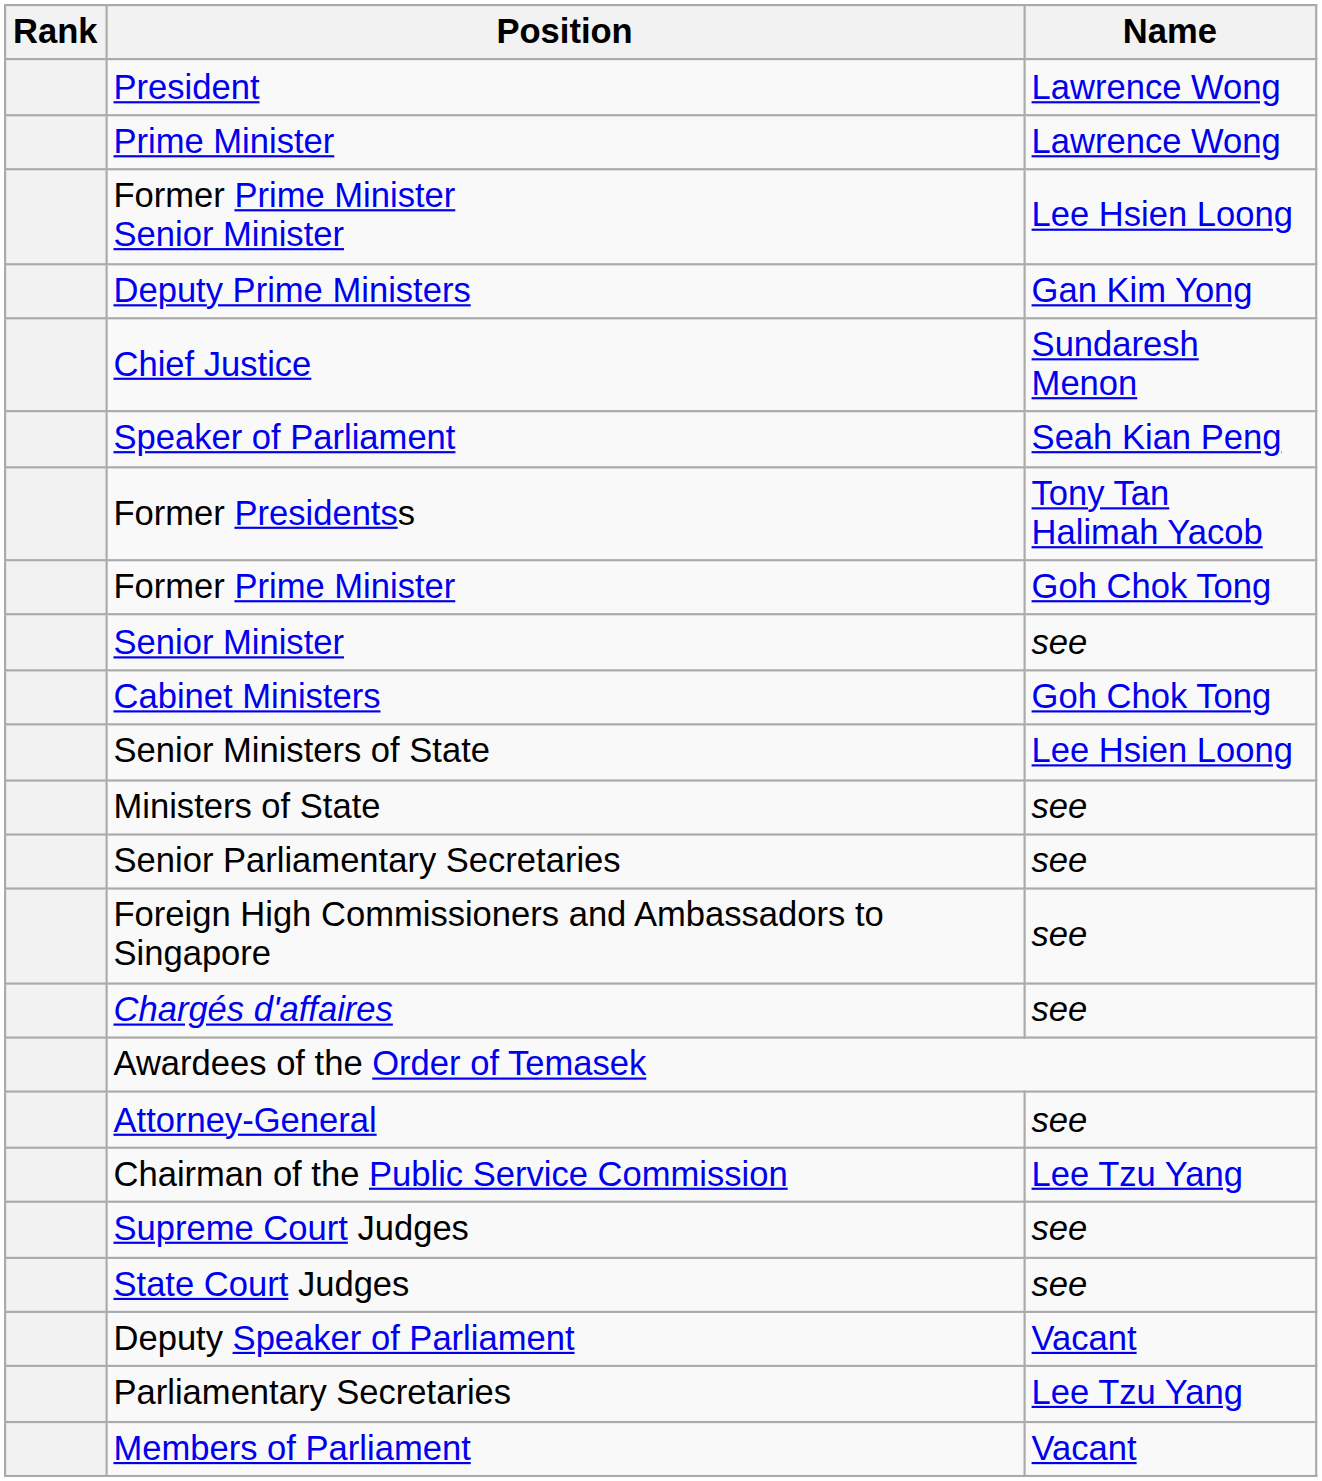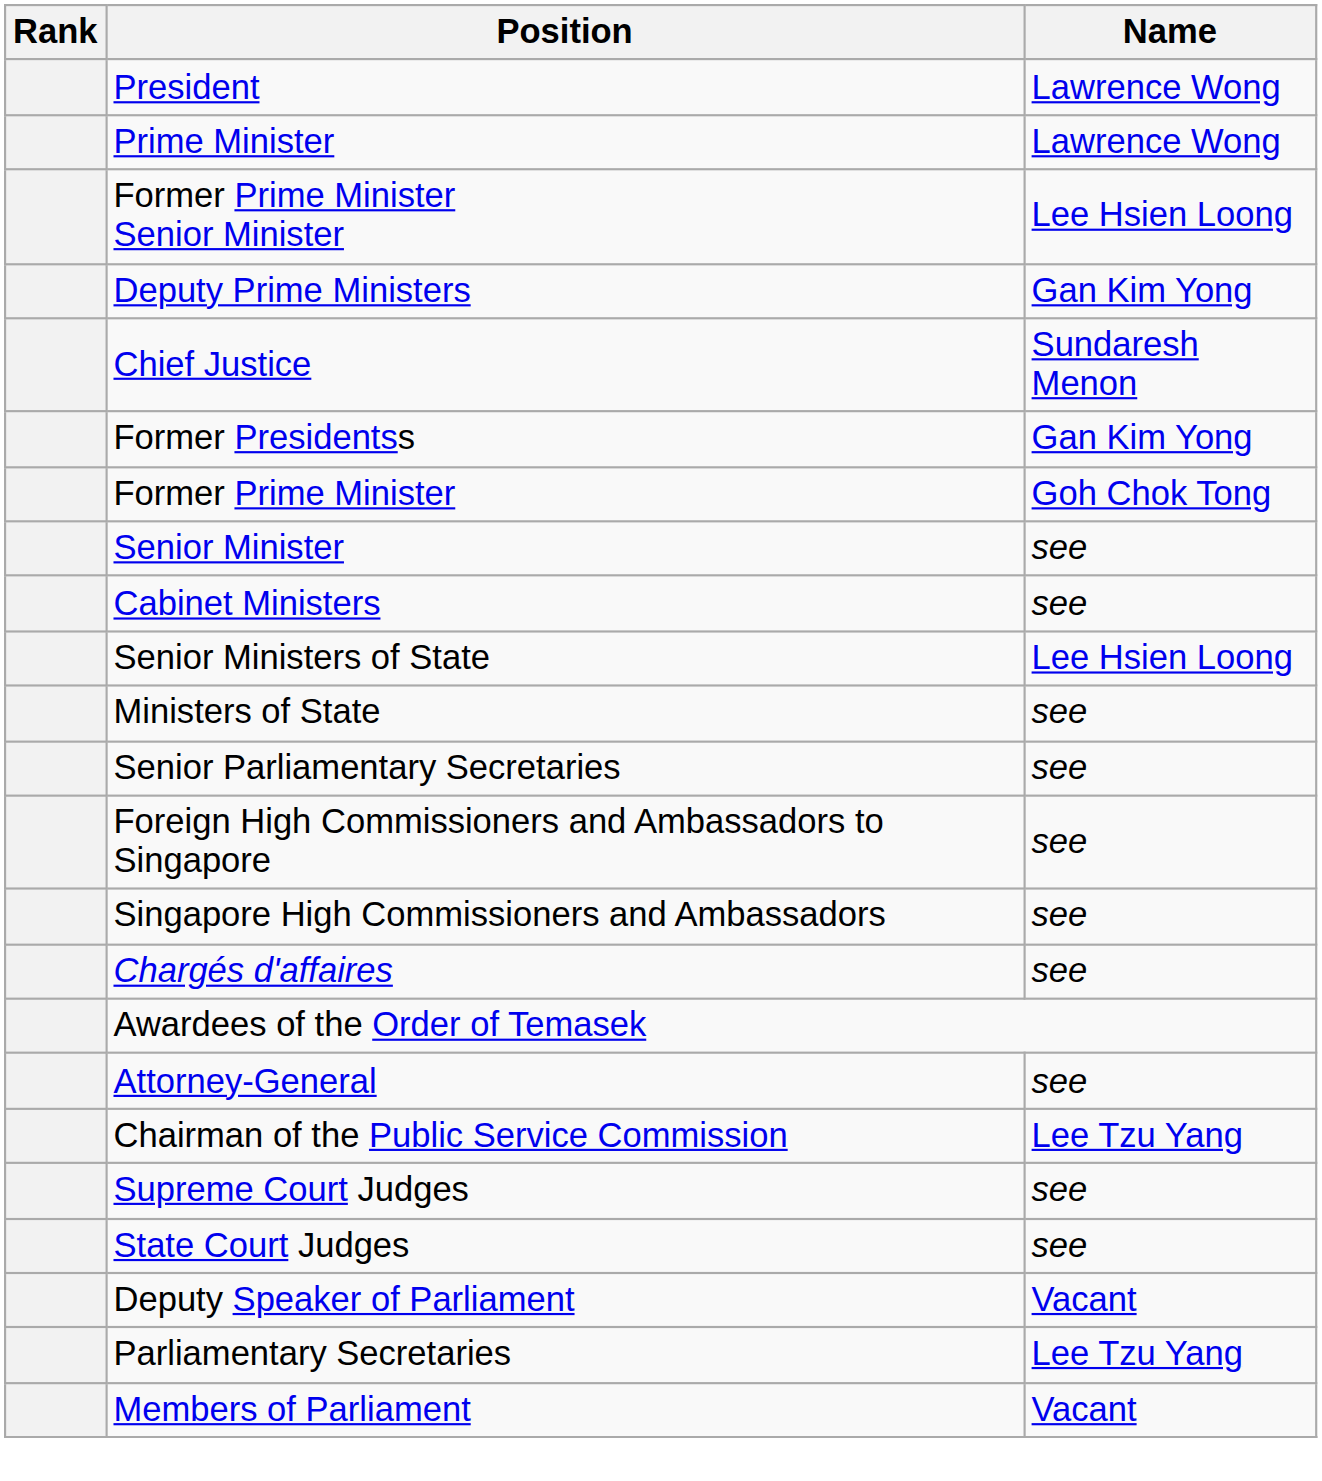- row: Speaker of Parliament | Seah Kian Peng
Former Presidentss | Name: Tony Tan Halimah Yacob -> Gan Kim Yong
Cabinet Ministers | Name: Goh Chok Tong -> see
+ row: Singapore High Commissioners and Ambassadors | see
